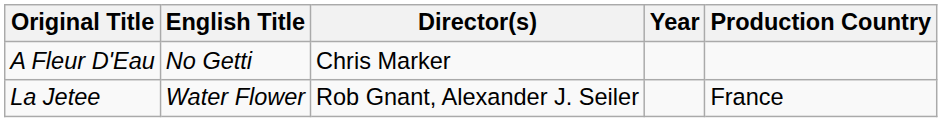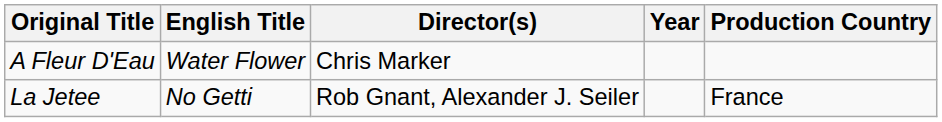A Fleur D'Eau | English Title: No Getti -> Water Flower
La Jetee | English Title: Water Flower -> No Getti
